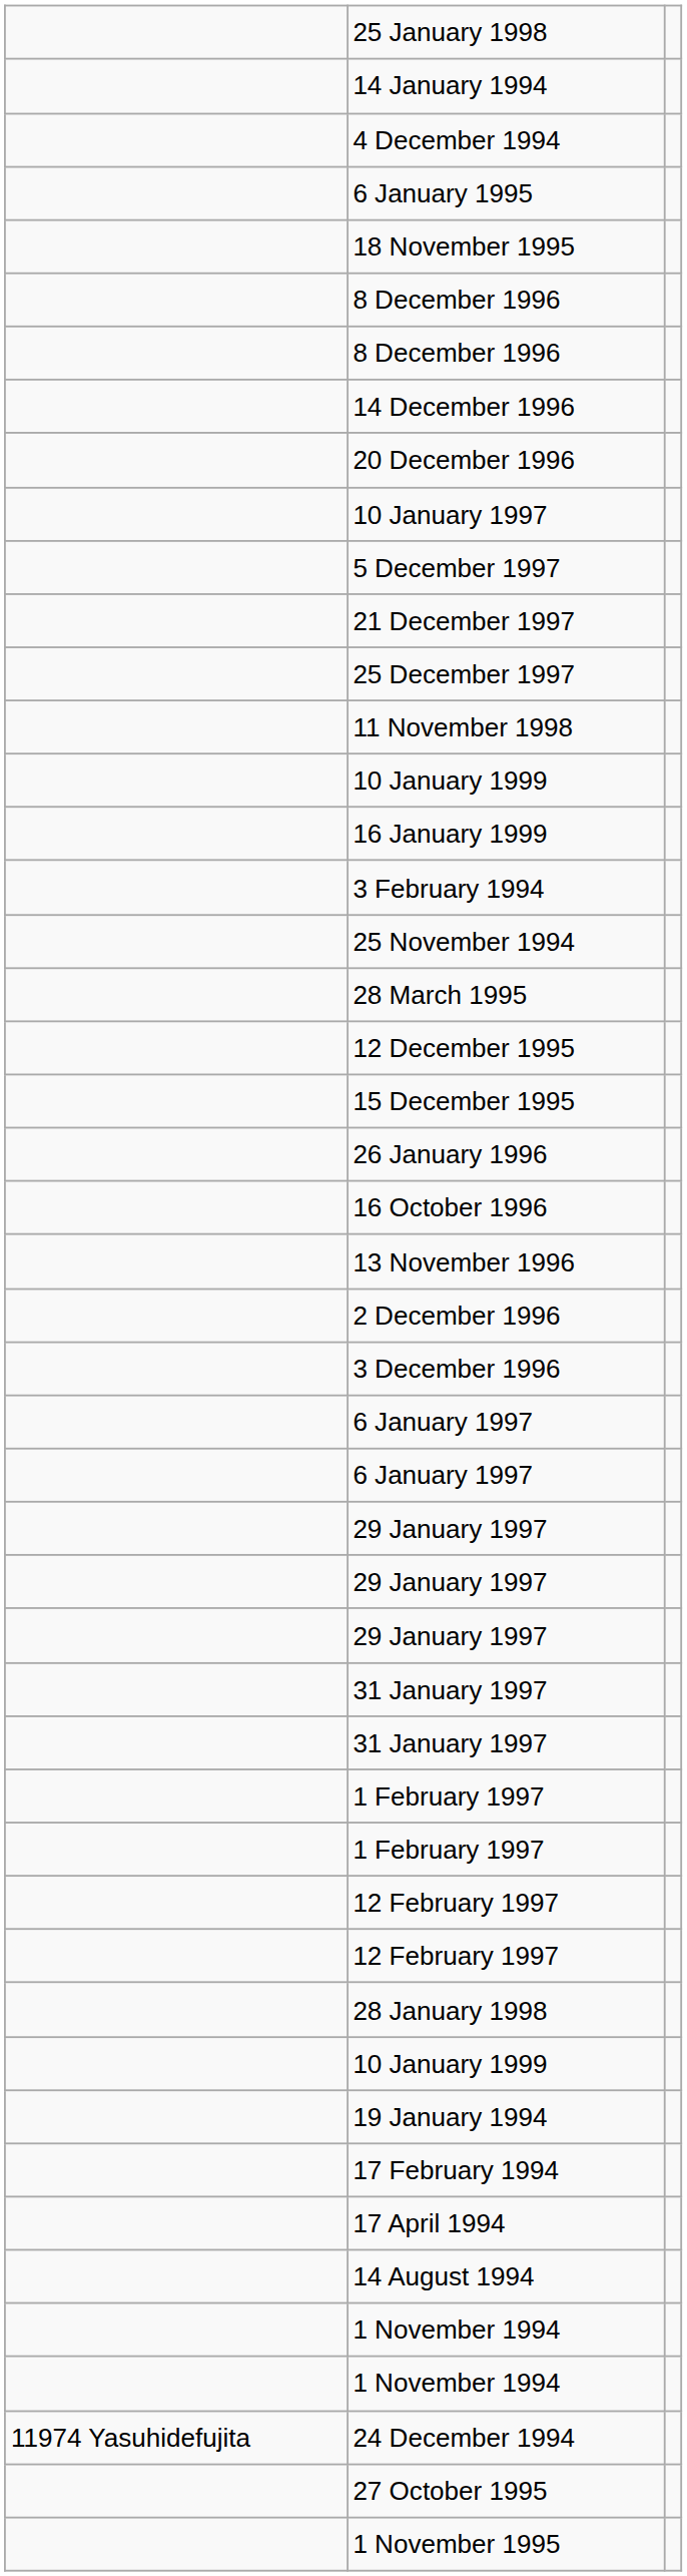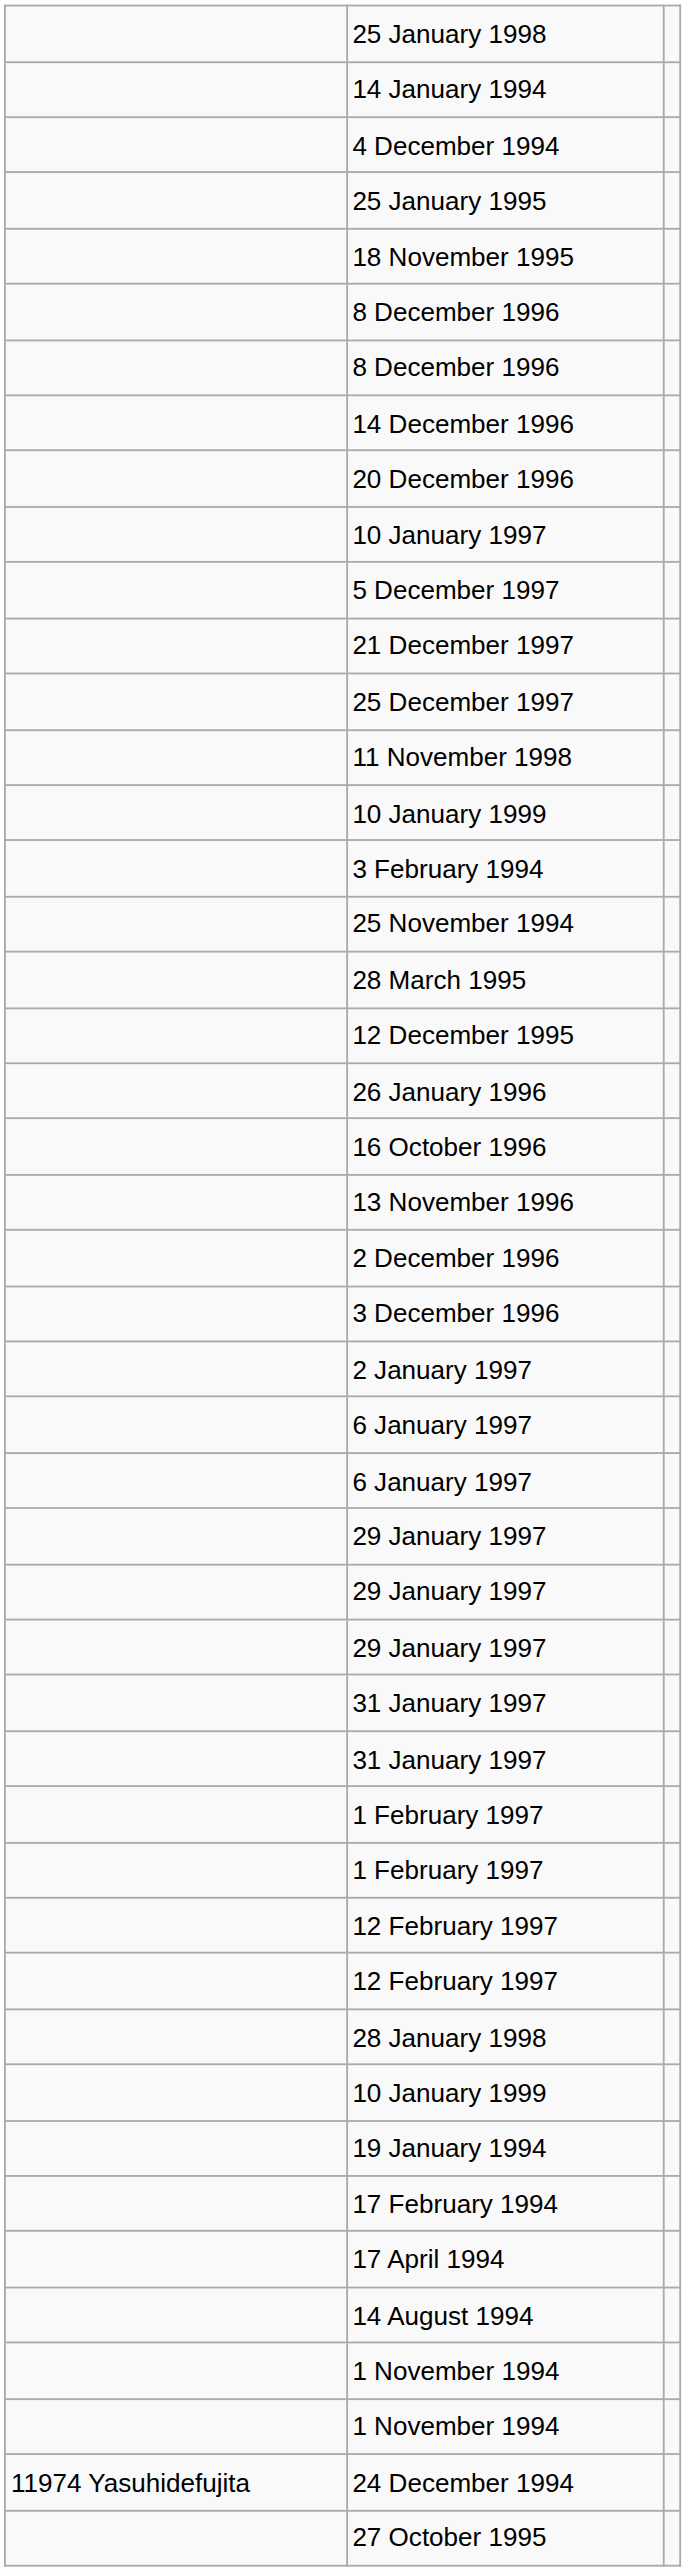- row: 6 January 1995
+ row: 25 January 1995
- row: 16 January 1999
- row: 15 December 1995
+ row: 2 January 1997
- row: 1 November 1995
